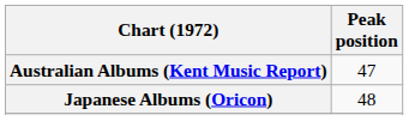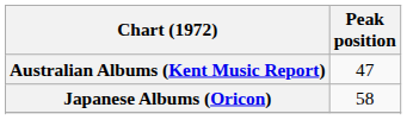Japanese Albums (Oricon) | Peak position: 48 -> 58
